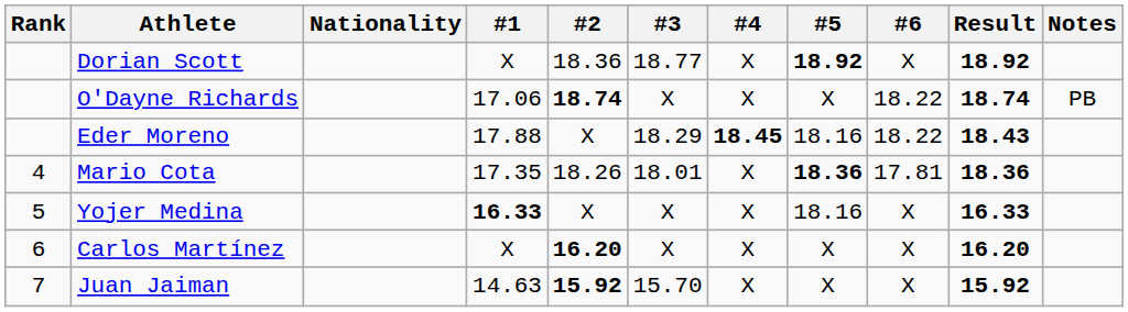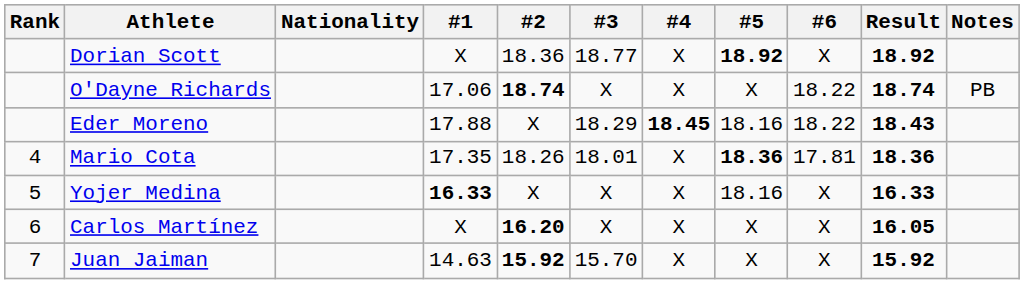Carlos Martínez | Result: 16.20 -> 16.05
